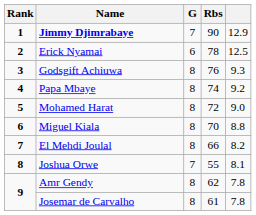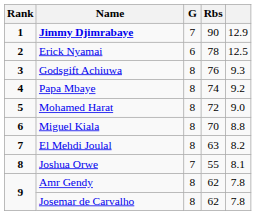El Mehdi Joulal | Rbs: 66 -> 63
Josemar de Carvalho | Rbs: 61 -> 62
